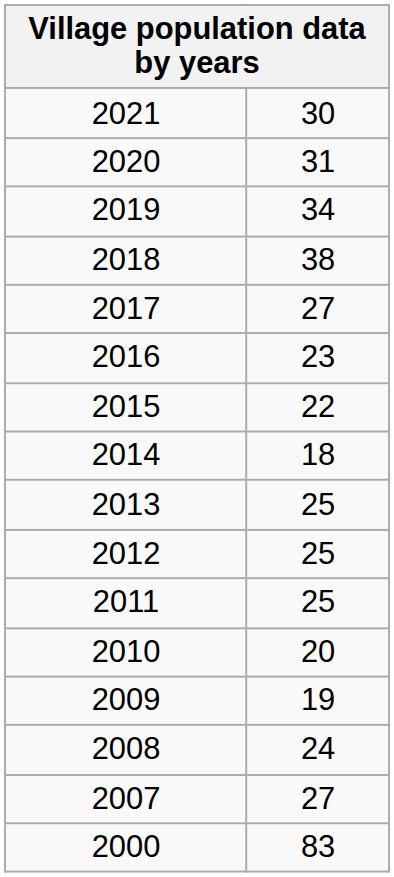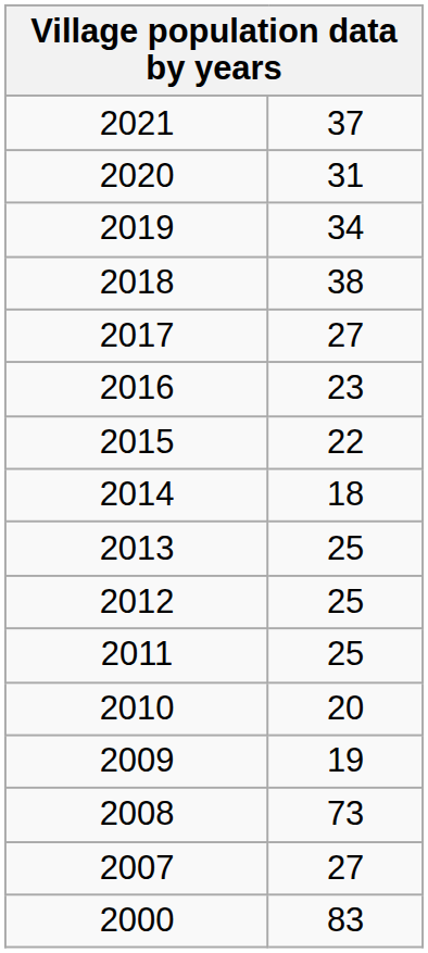2021 | column 2: 30 -> 37
2008 | column 2: 24 -> 73
